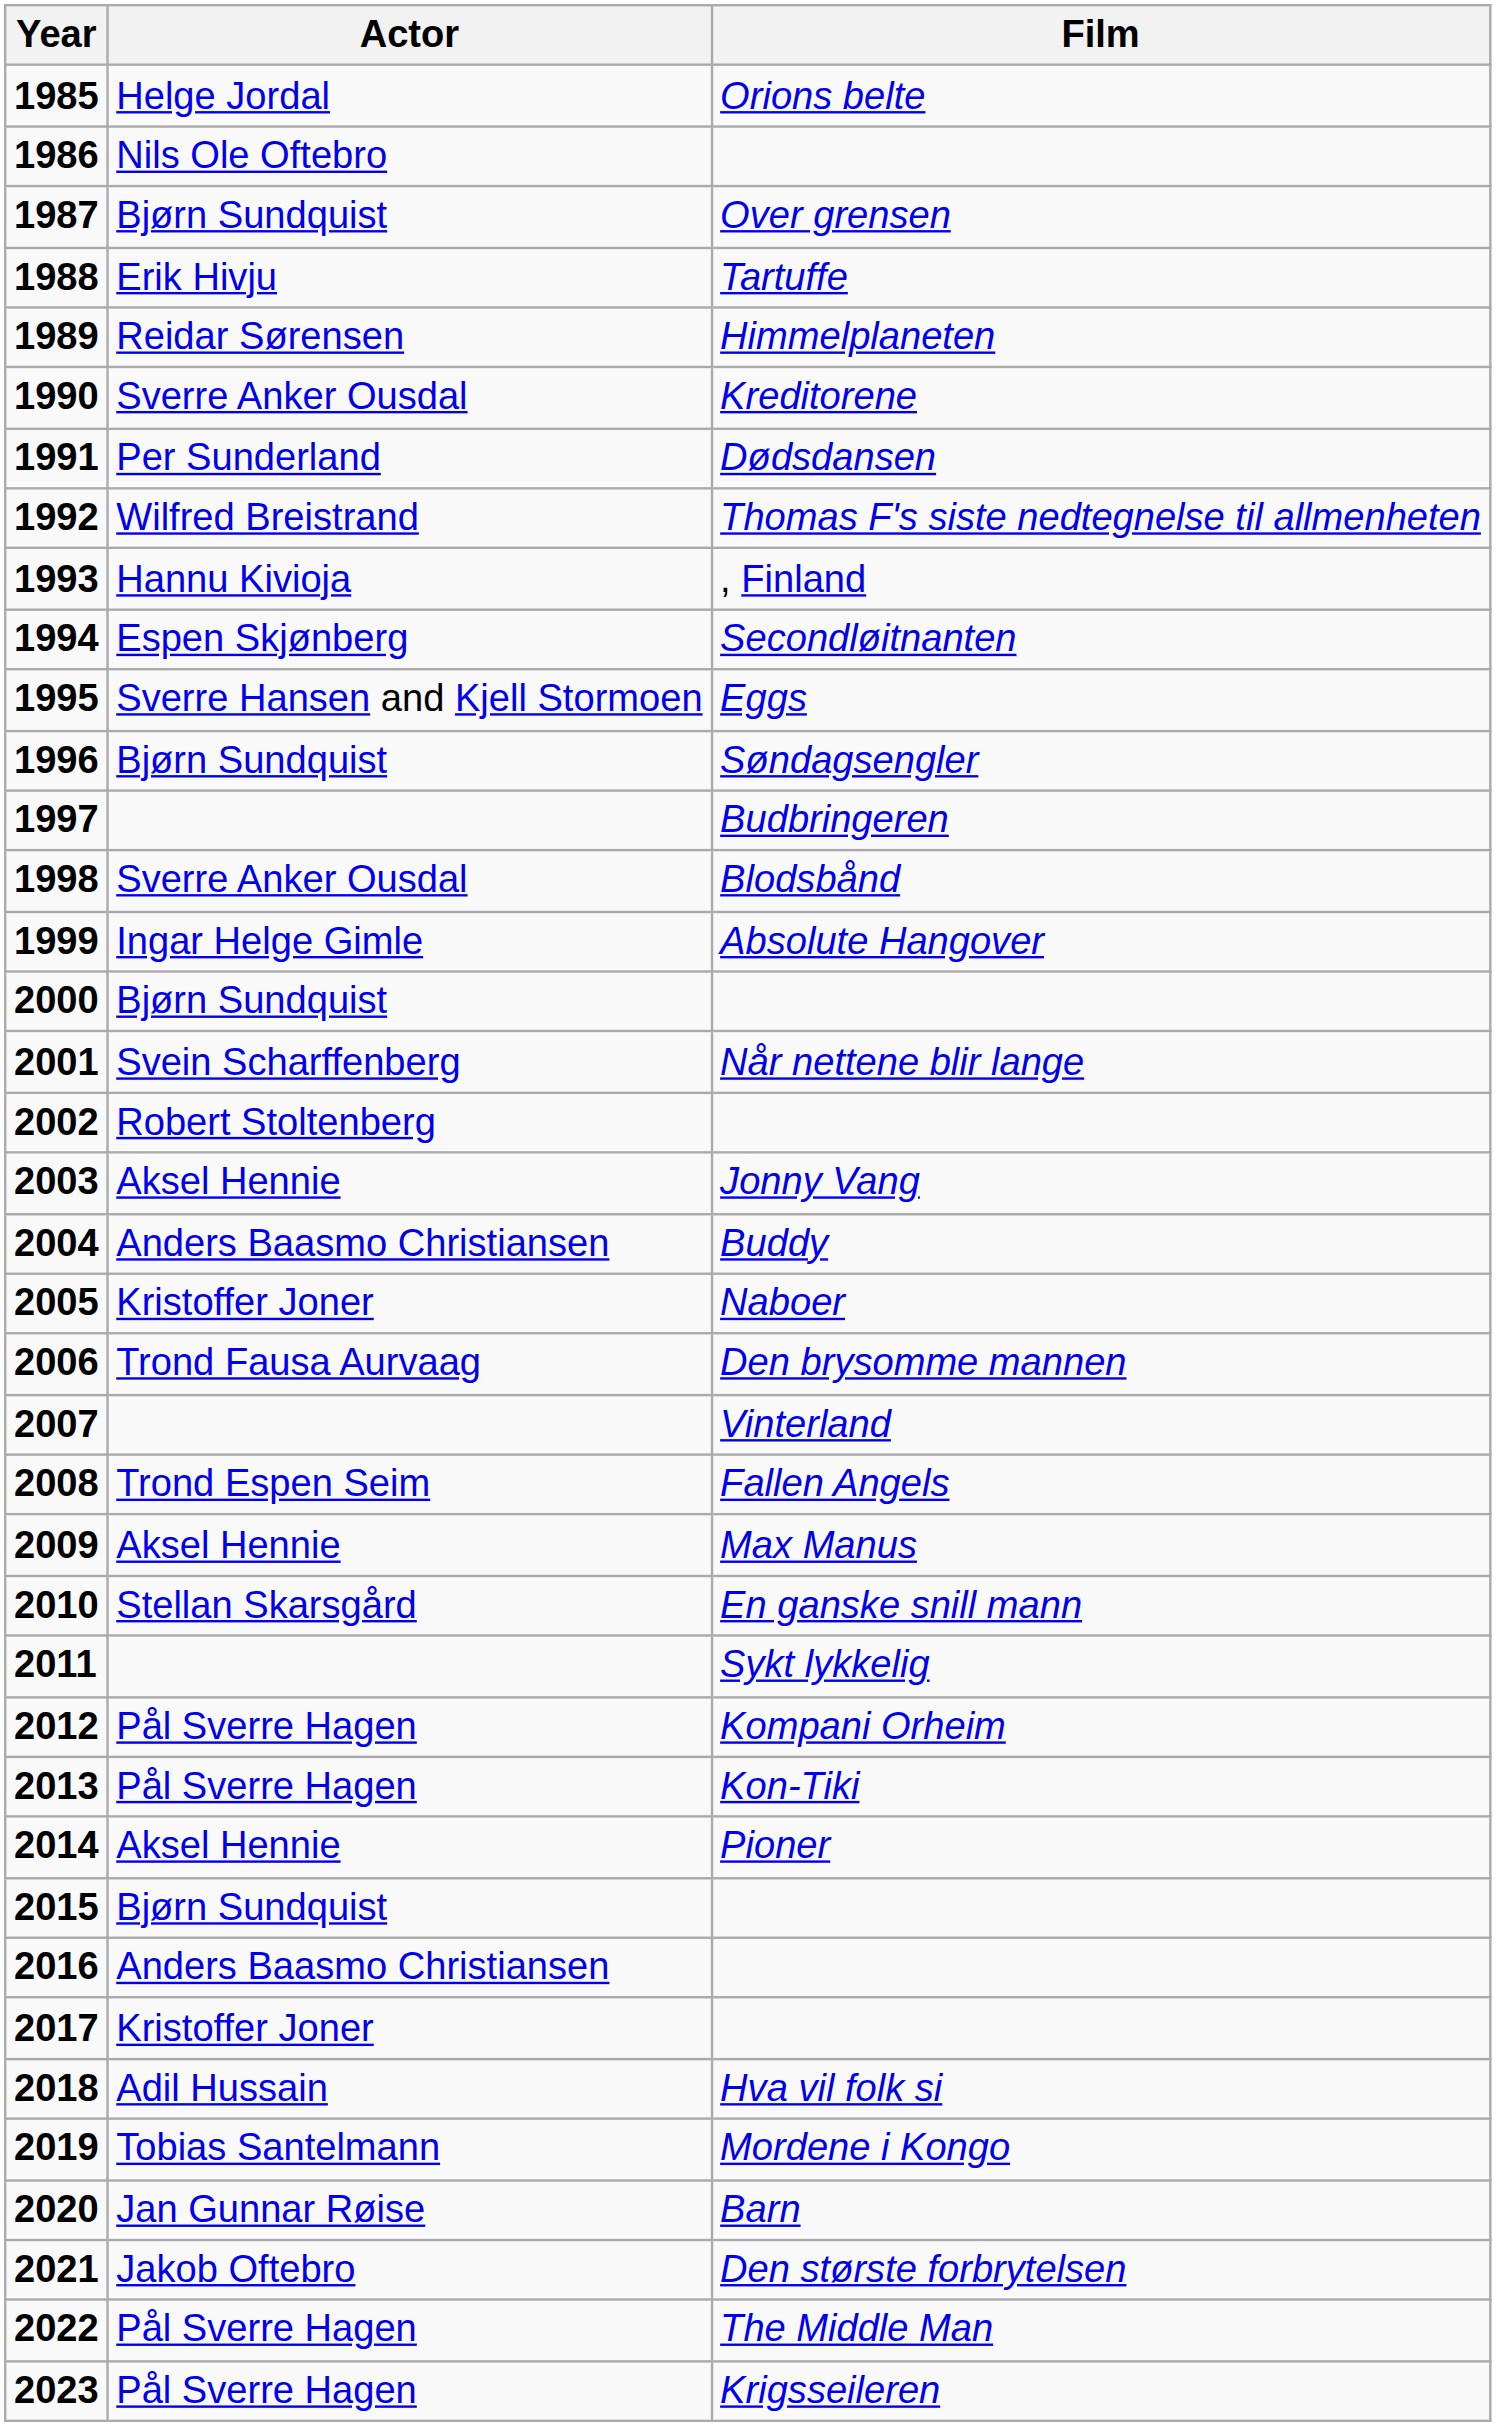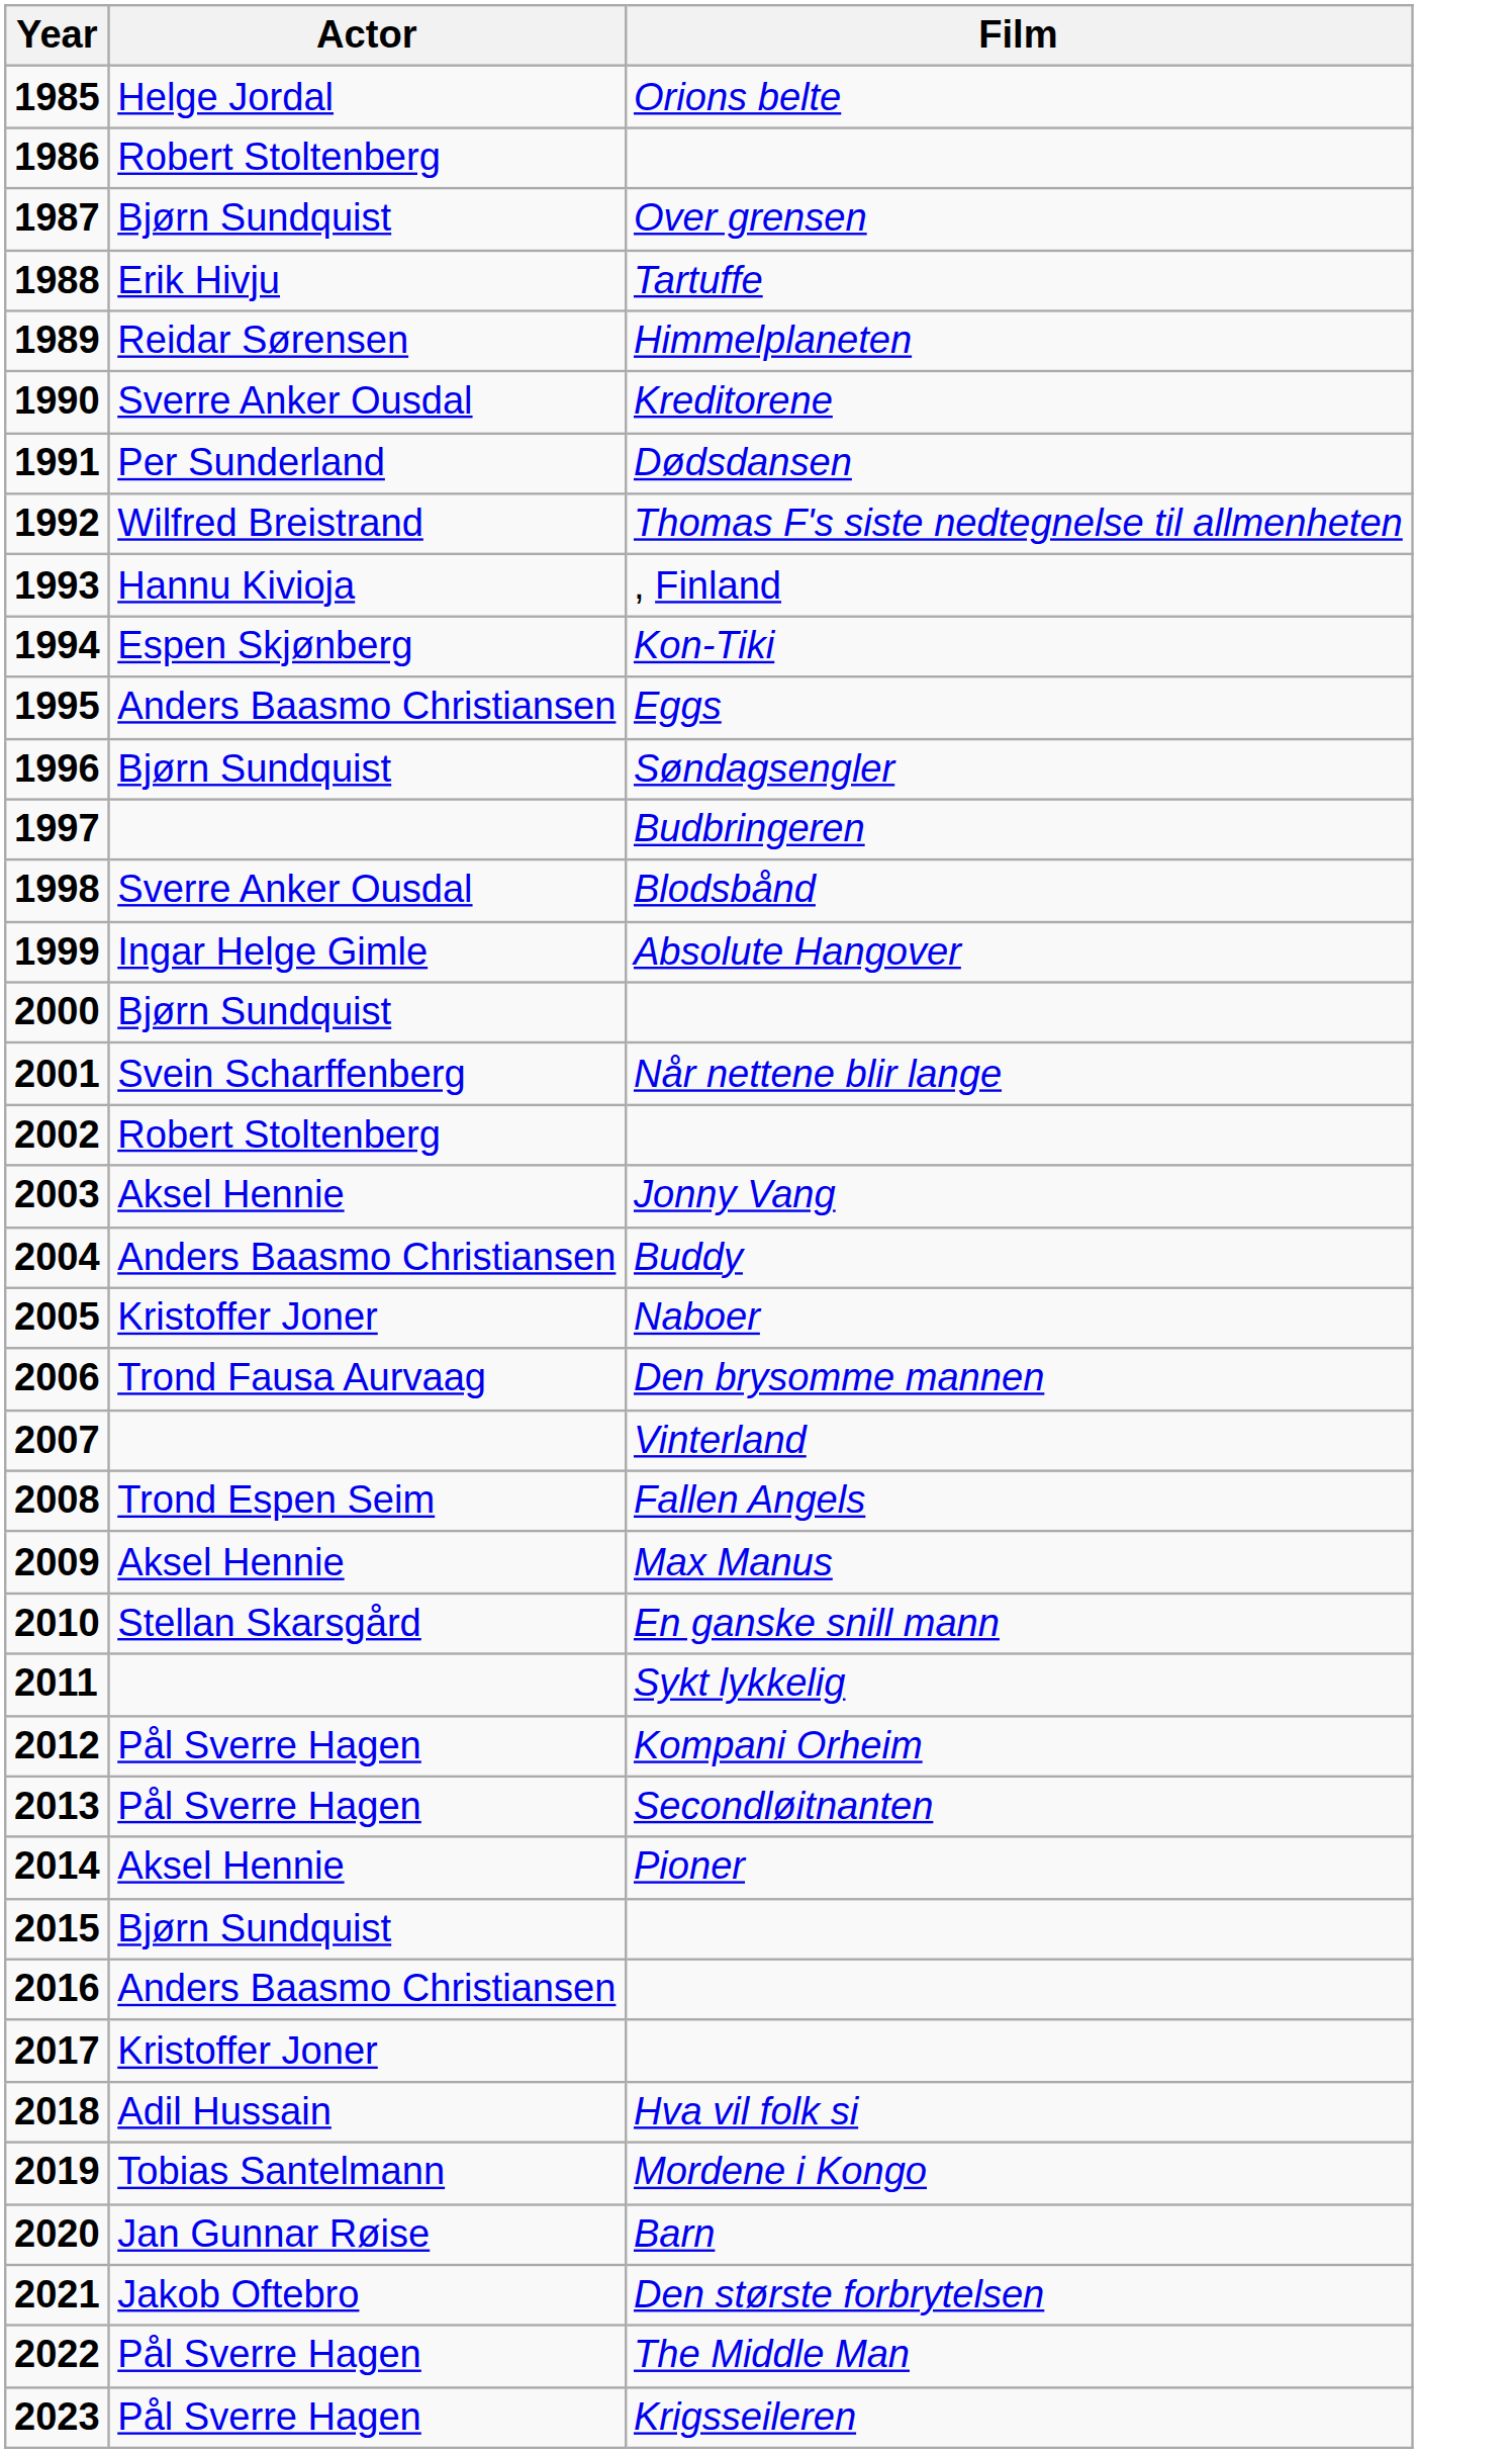1986 | Actor: Nils Ole Oftebro -> Robert Stoltenberg
1994 | Film: Secondløitnanten -> Kon-Tiki
1995 | Actor: Sverre Hansen and Kjell Stormoen -> Anders Baasmo Christiansen
2013 | Film: Kon-Tiki -> Secondløitnanten
